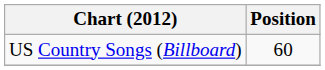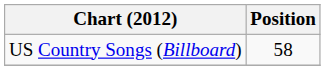US Country Songs (Billboard) | Position: 60 -> 58
